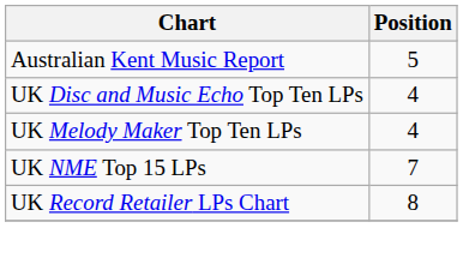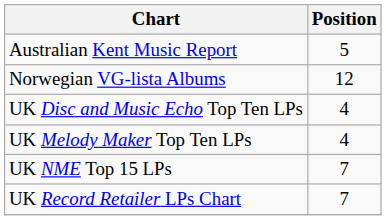+ row: Norwegian VG-lista Albums | 12
UK Record Retailer LPs Chart | Position: 8 -> 7
